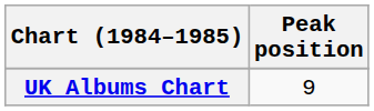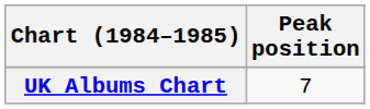UK Albums Chart | Peak position: 9 -> 7
